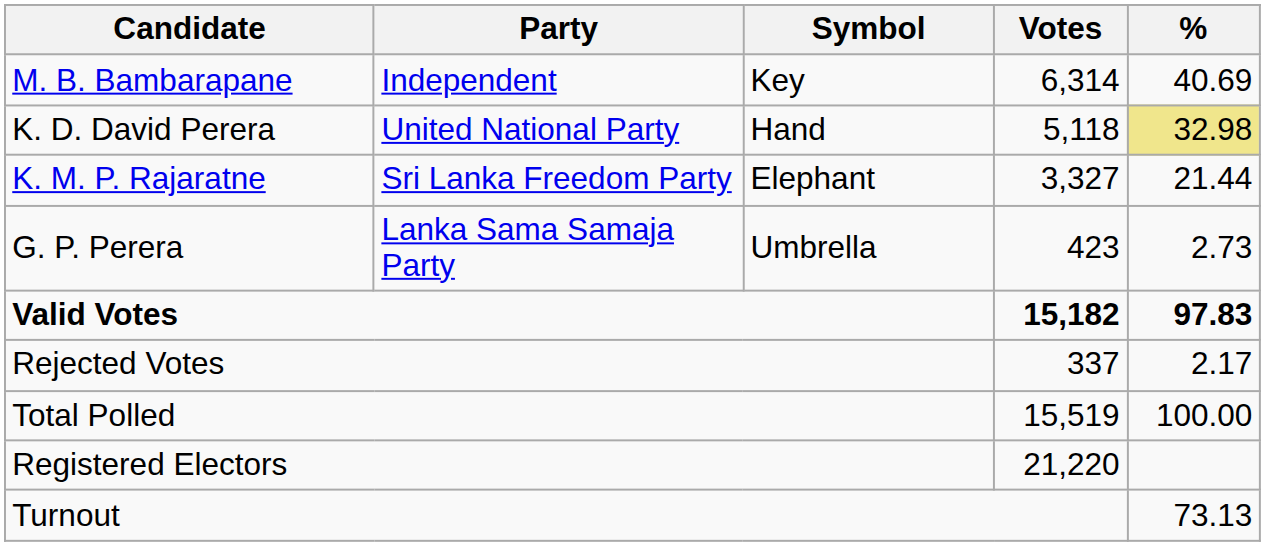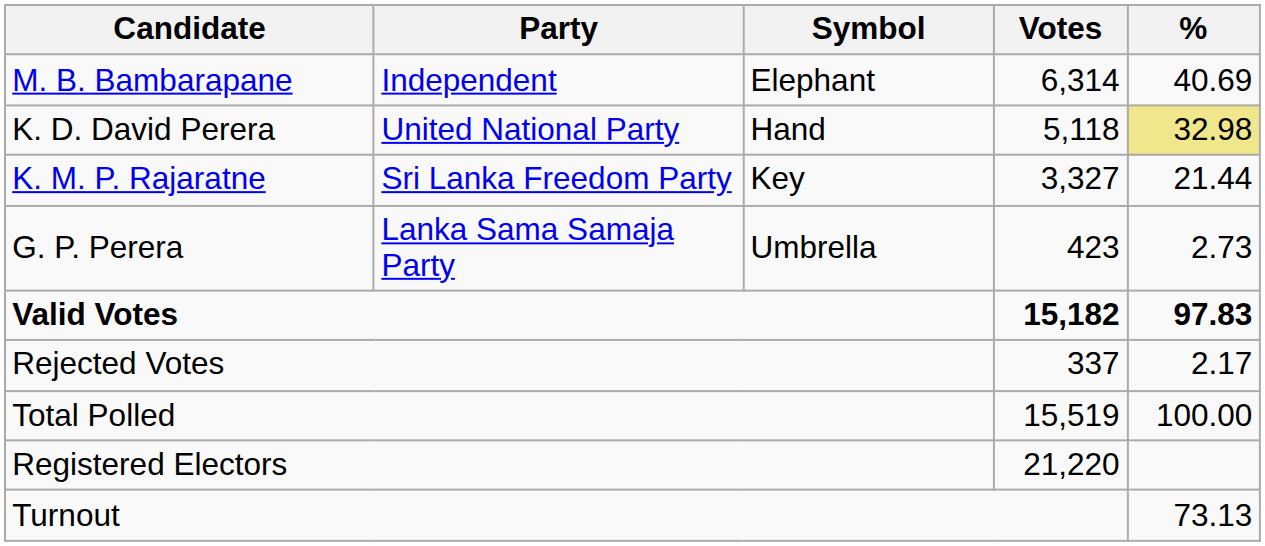M. B. Bambarapane | Symbol: Key -> Elephant
K. M. P. Rajaratne | Symbol: Elephant -> Key
